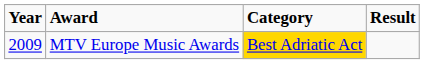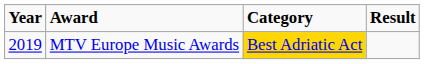MTV Europe Music Awards | Year: 2009 -> 2019
